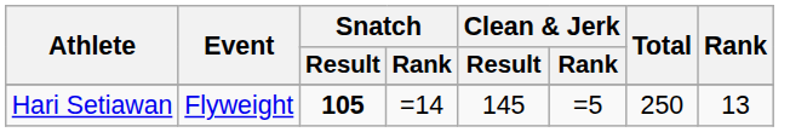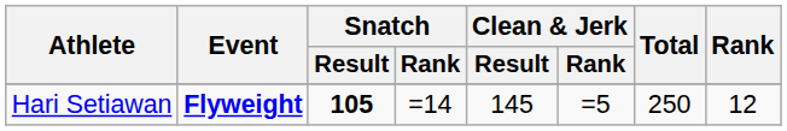Hari Setiawan | Event: normal -> bold
Hari Setiawan | Rank: 13 -> 12
